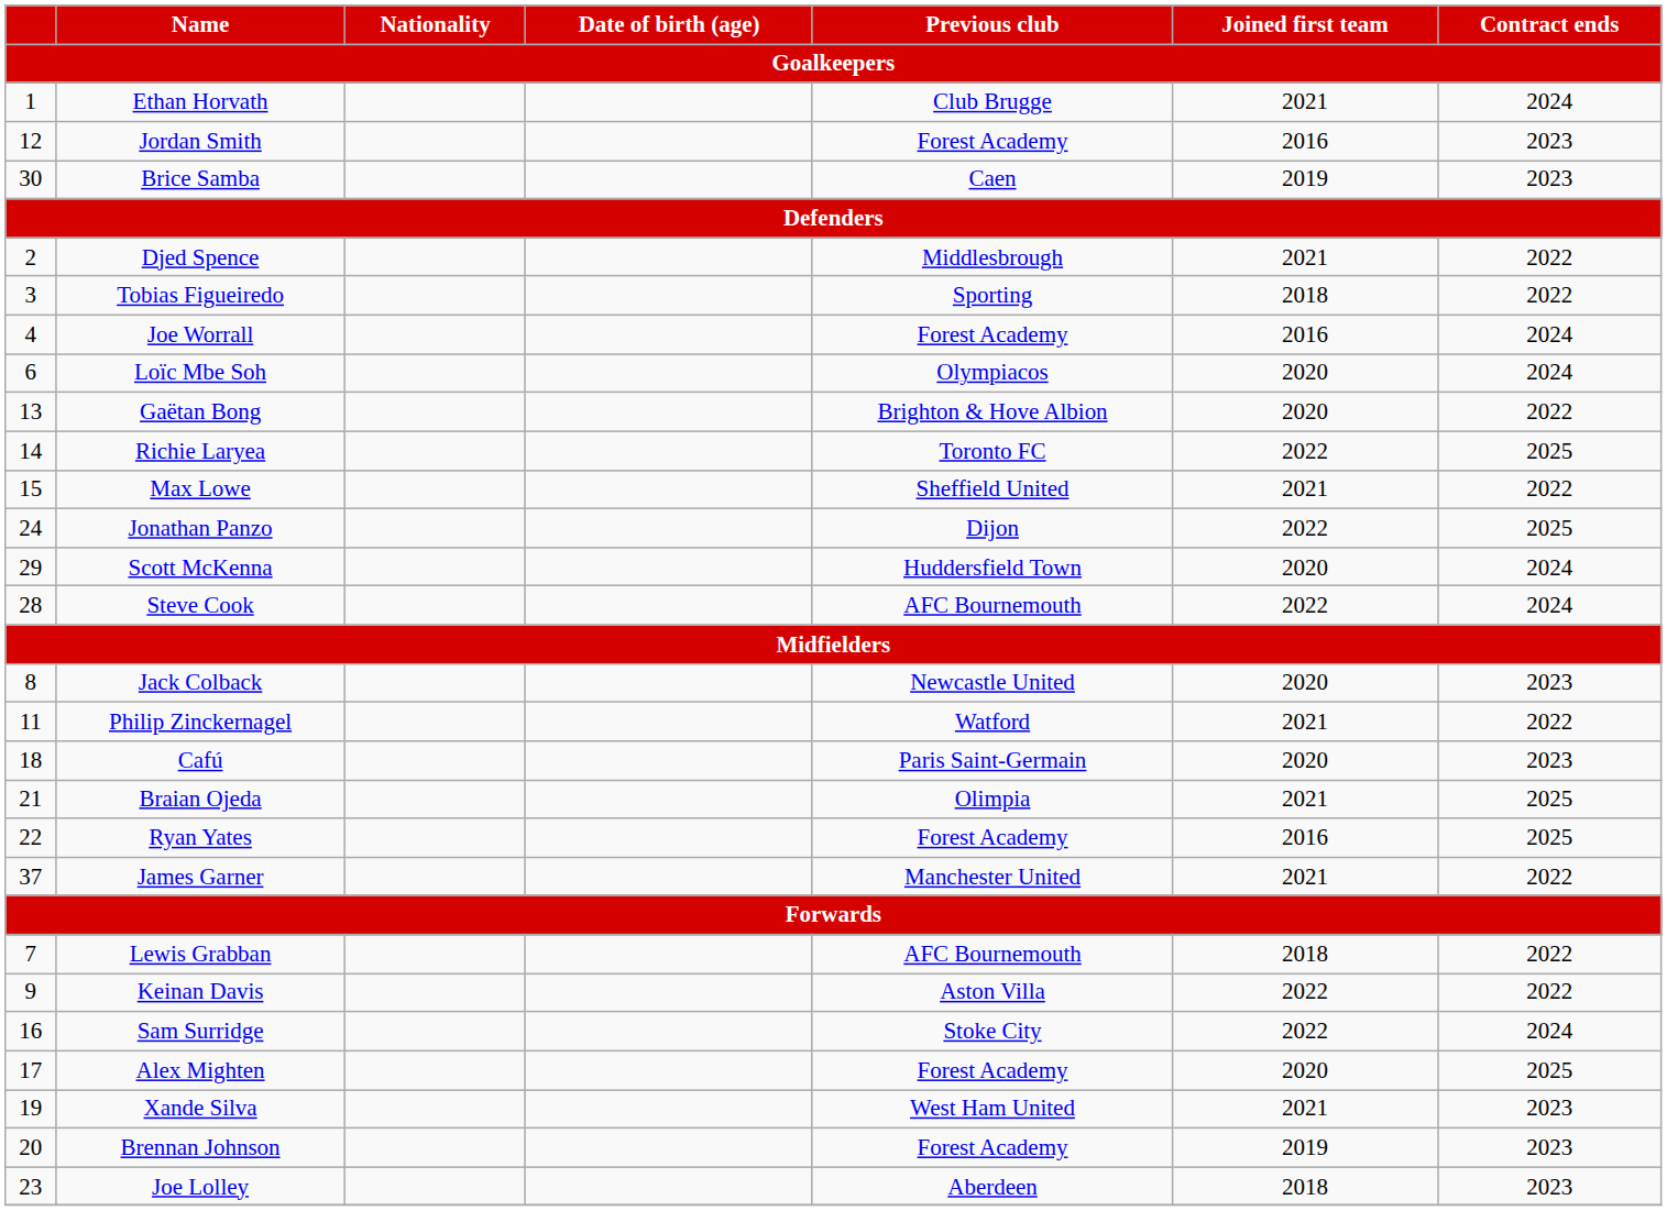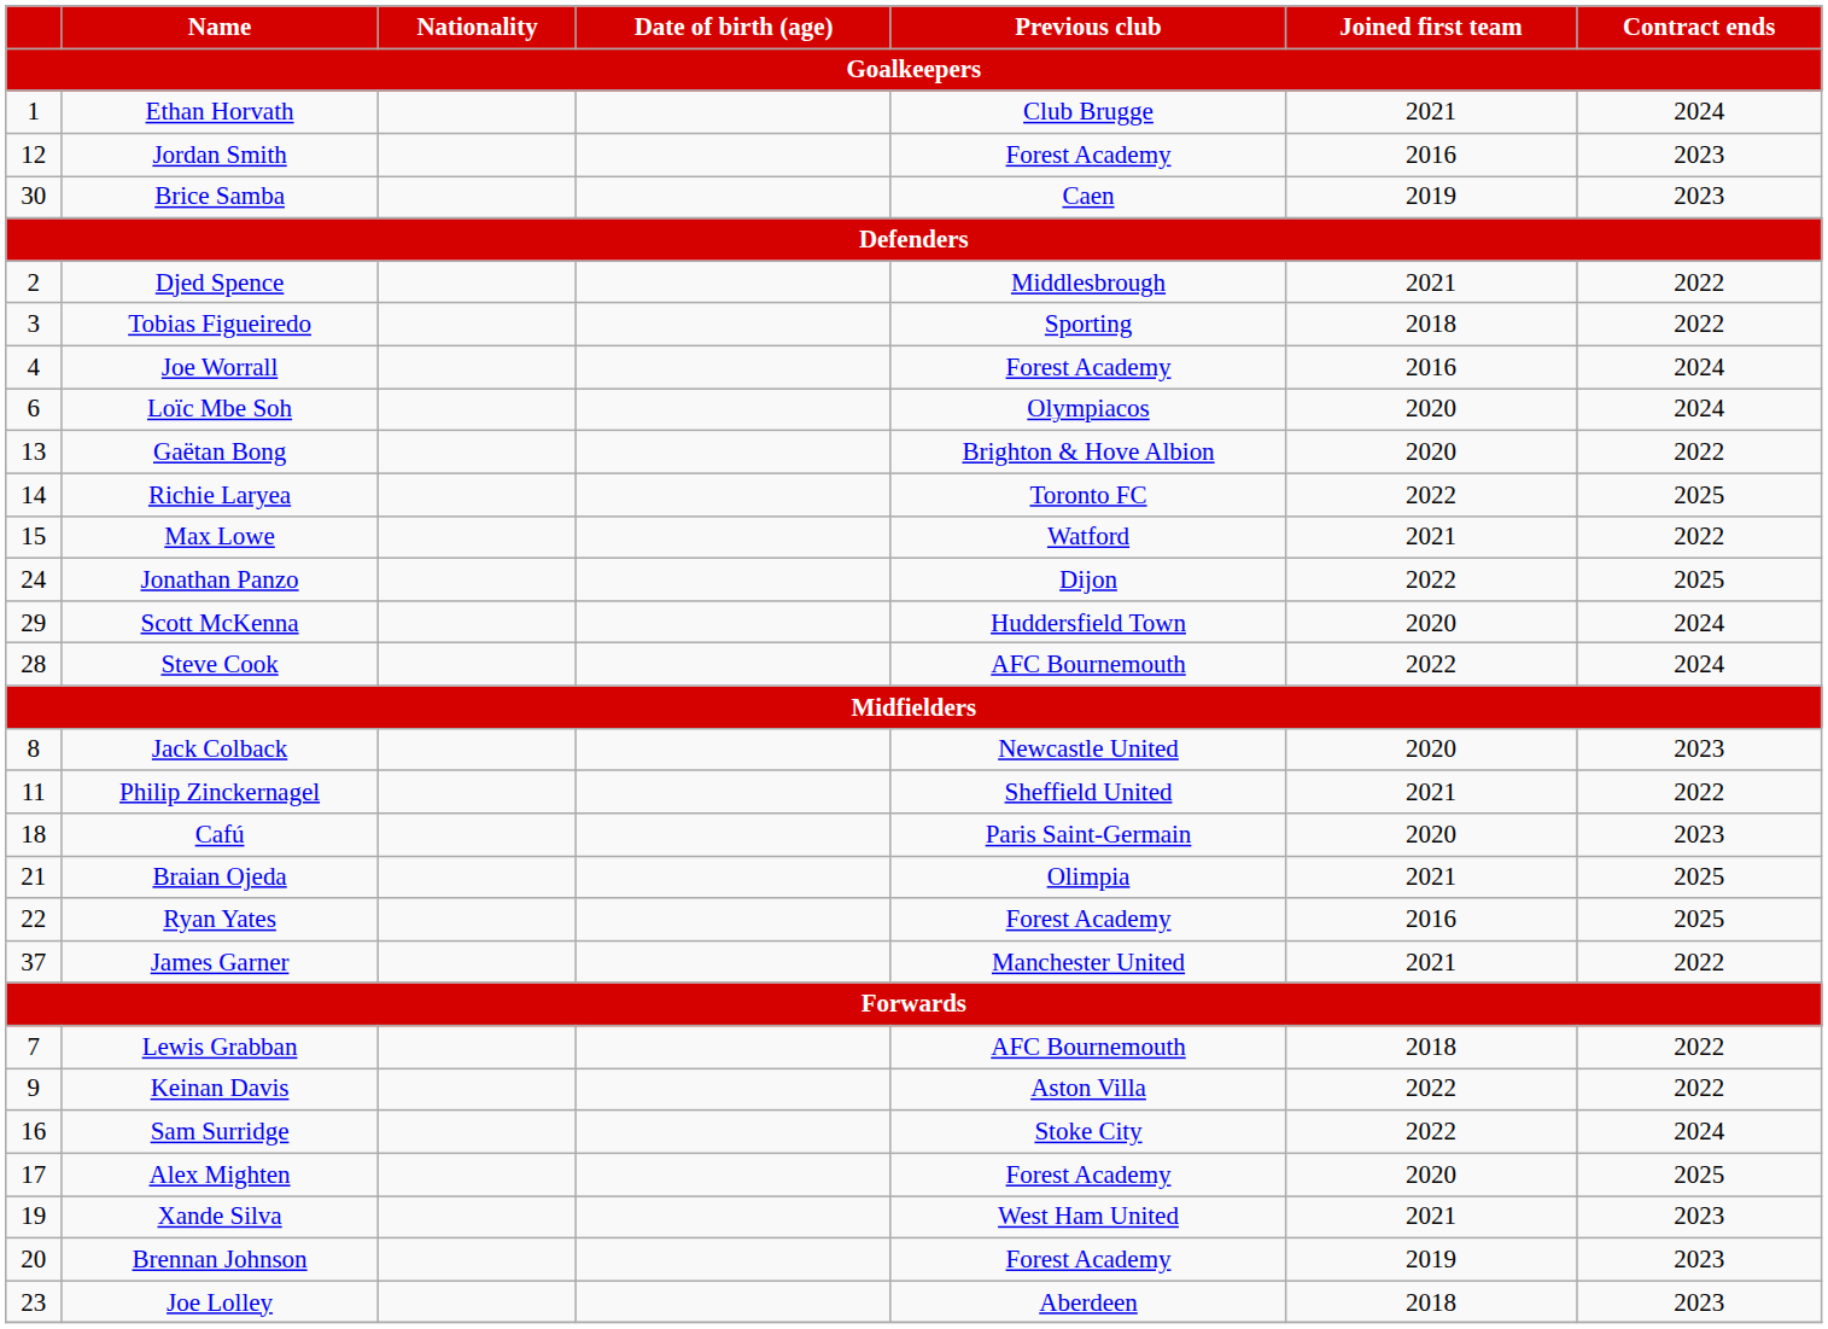Max Lowe | Previous club: Sheffield United -> Watford
Philip Zinckernagel | Previous club: Watford -> Sheffield United
